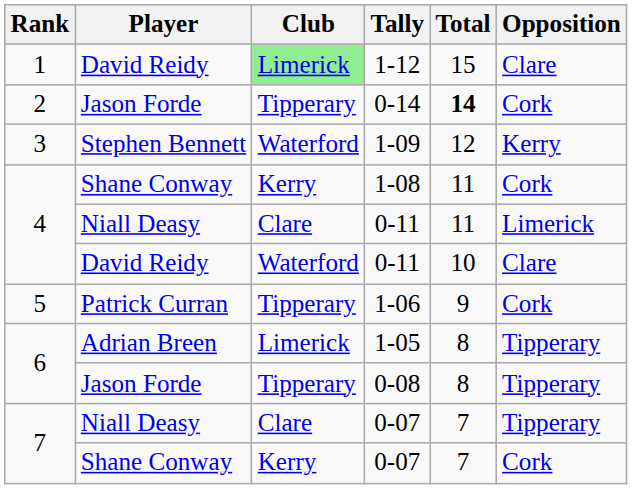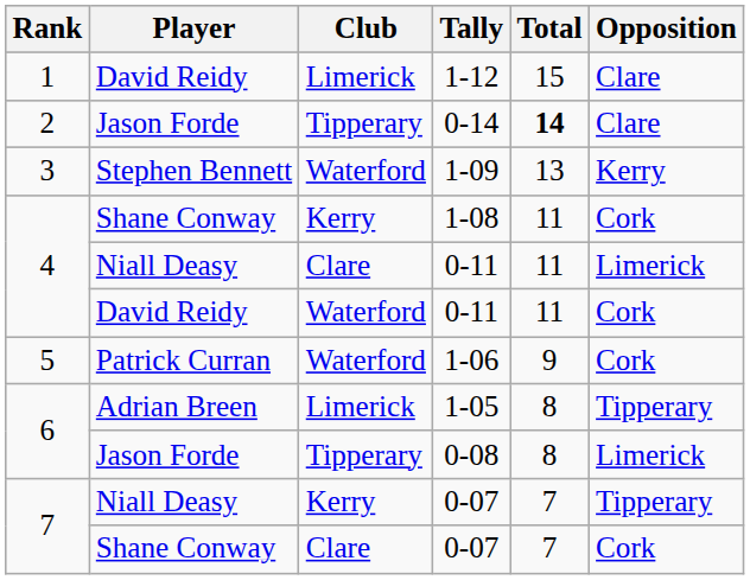1-12 | Club: lightgreen background -> no background
0-14 | Opposition: Cork -> Clare
1-09 | Total: 12 -> 13
David Reidy / 0-11 | Total: 10 -> 11
David Reidy / 0-11 | Opposition: Clare -> Cork
1-06 | Club: Tipperary -> Waterford
0-08 | Opposition: Tipperary -> Limerick
Niall Deasy / 0-07 | Club: Clare -> Kerry
Shane Conway / 0-07 | Club: Kerry -> Clare
